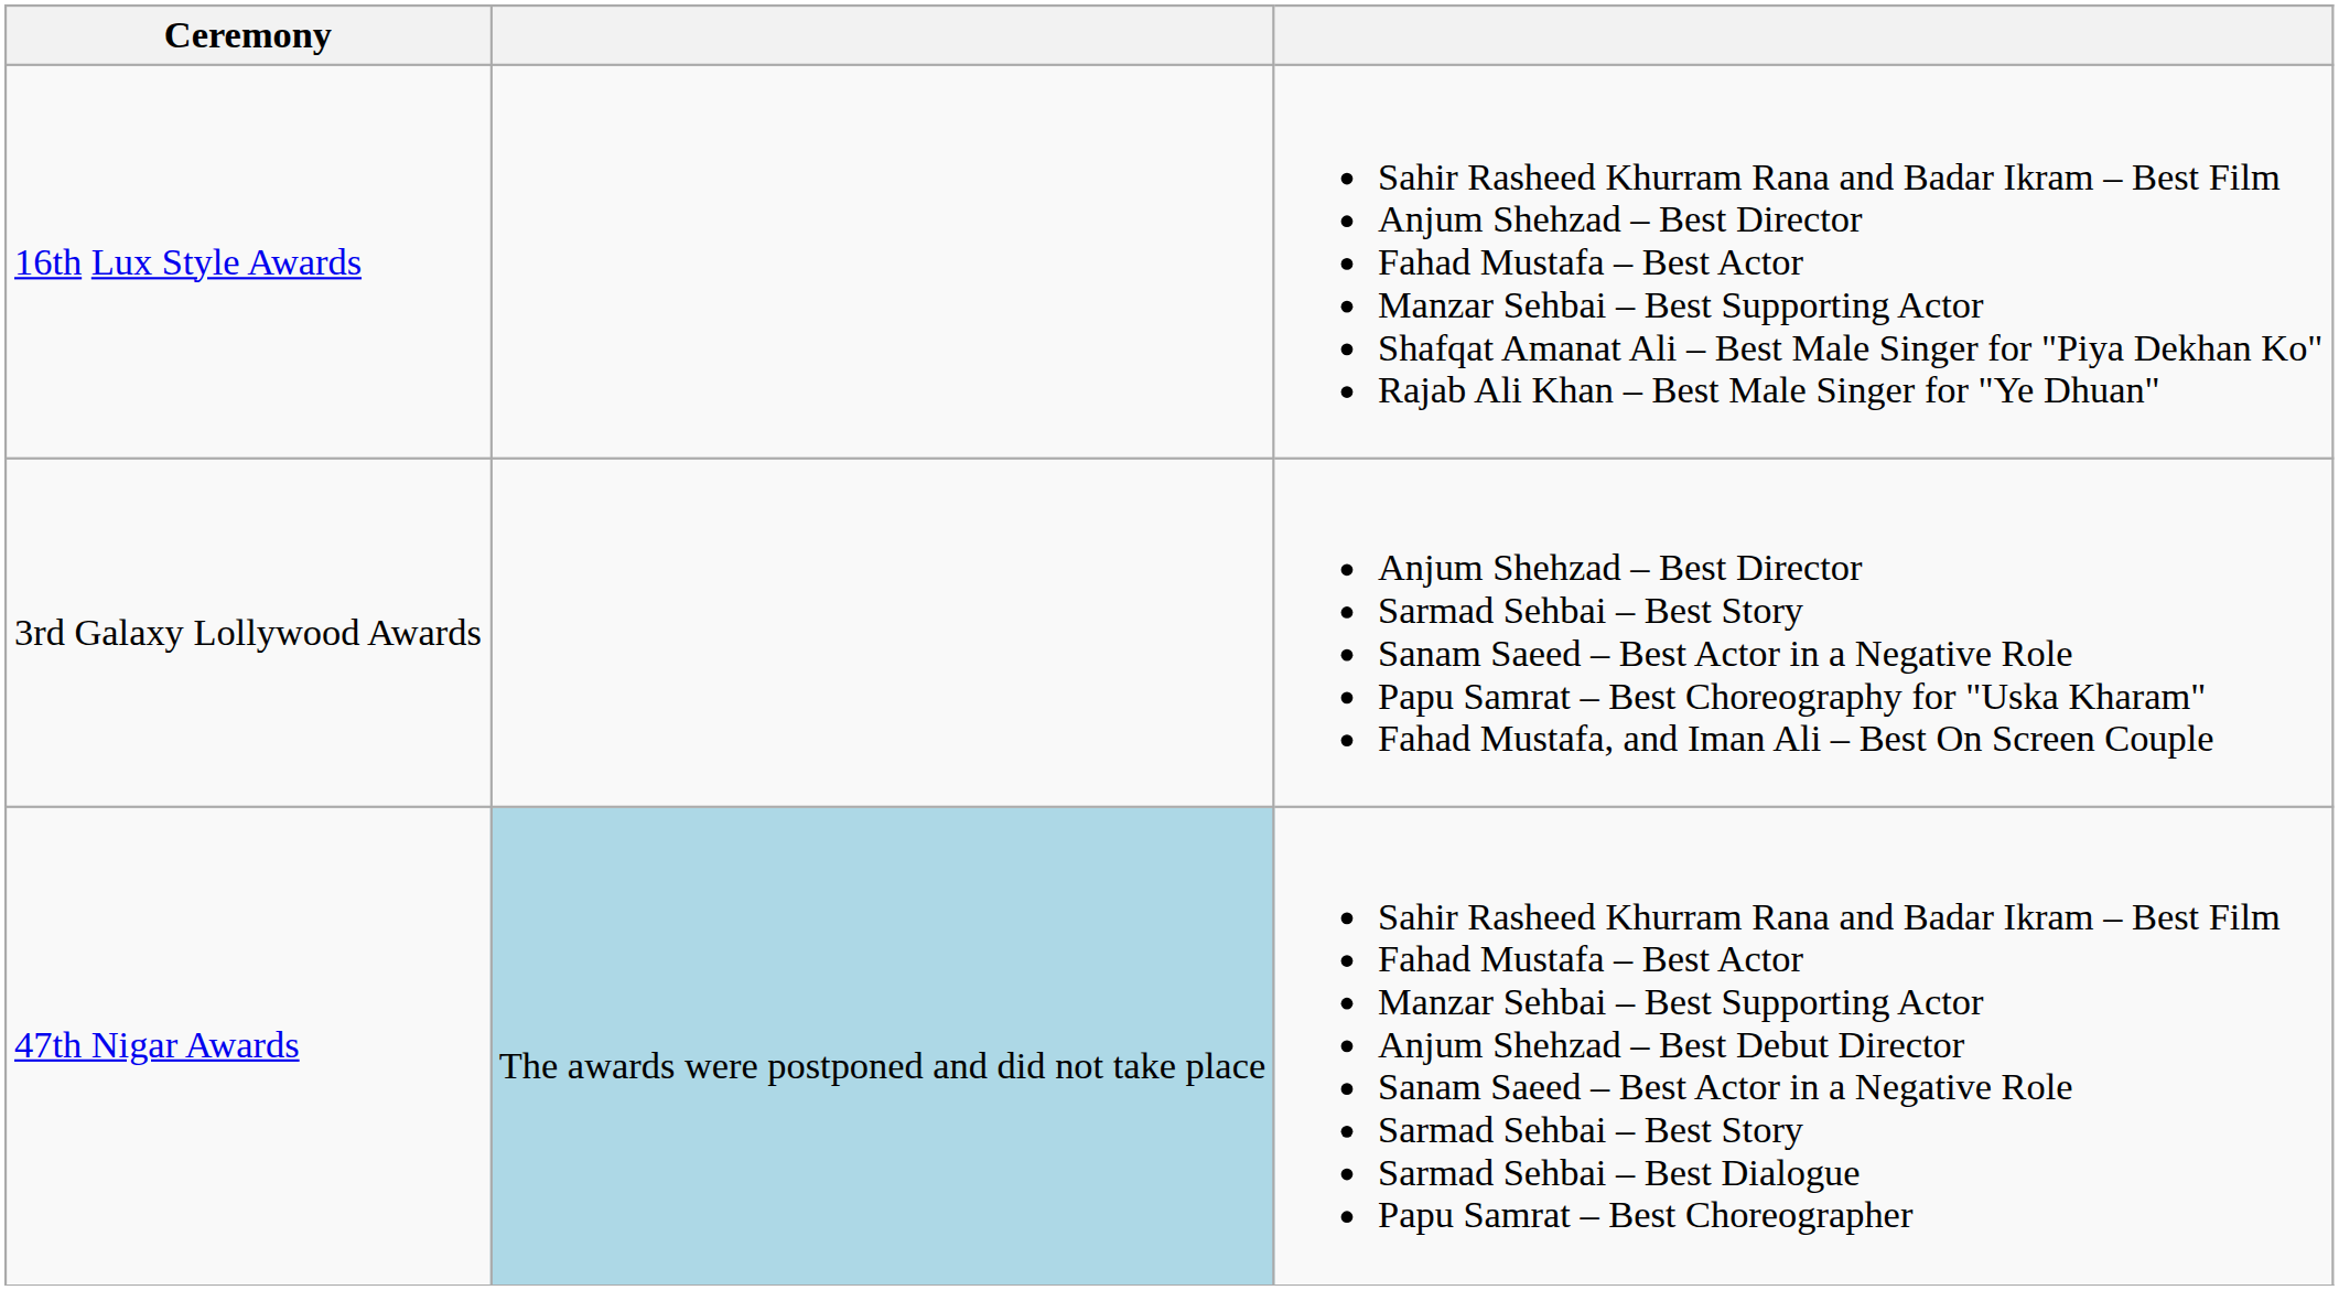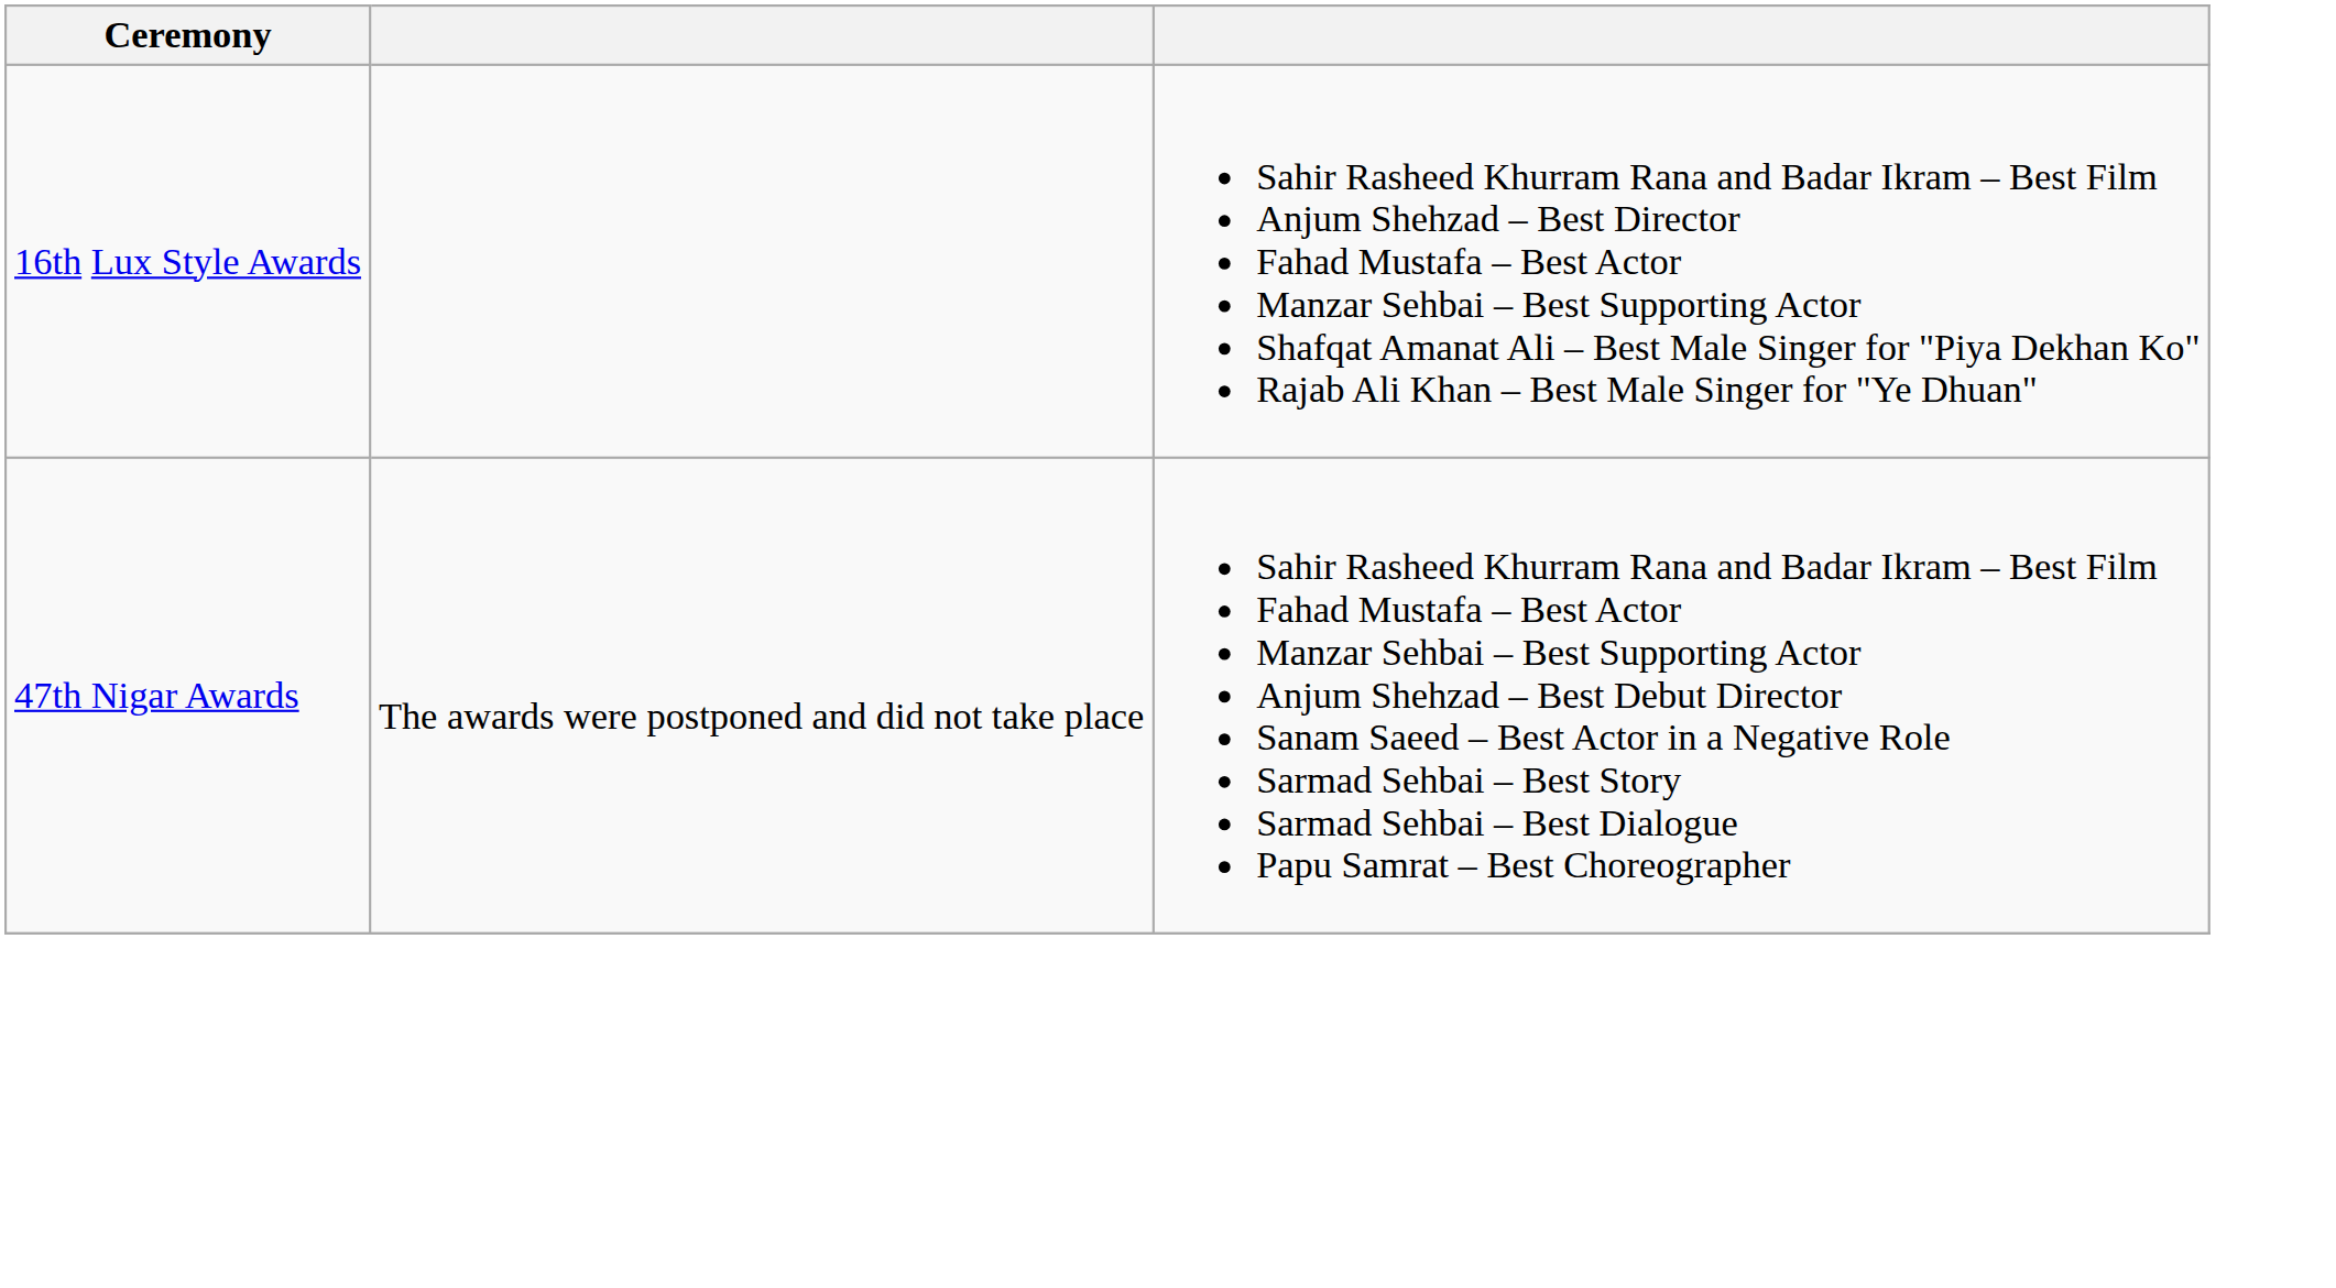- row: 3rd Galaxy Lollywood Awards | Anjum Shehzad – Best Director Sarmad Sehbai – Best Story Sanam Saeed – Best Actor in a Negative Role Papu Samrat – Best Choreography for "Uska Kharam" Fahad Mustafa, and Iman Ali – Best On Screen Couple
47th Nigar Awards | column 2: lightblue background -> no background
